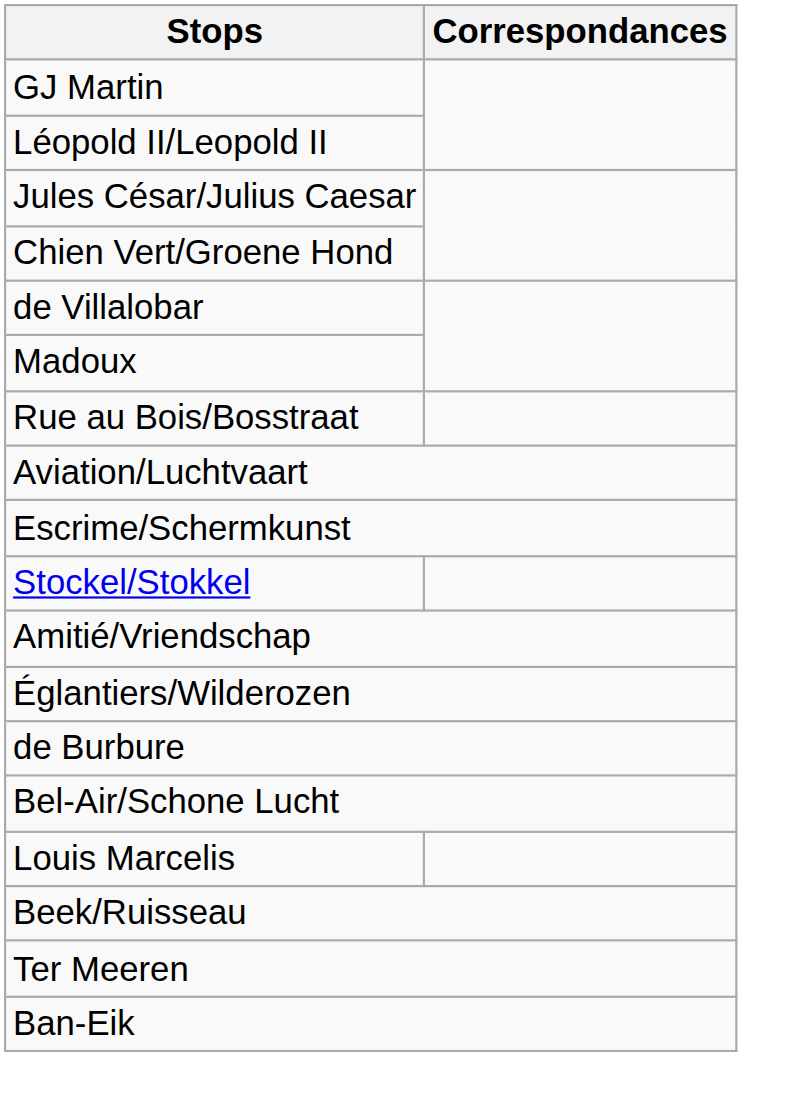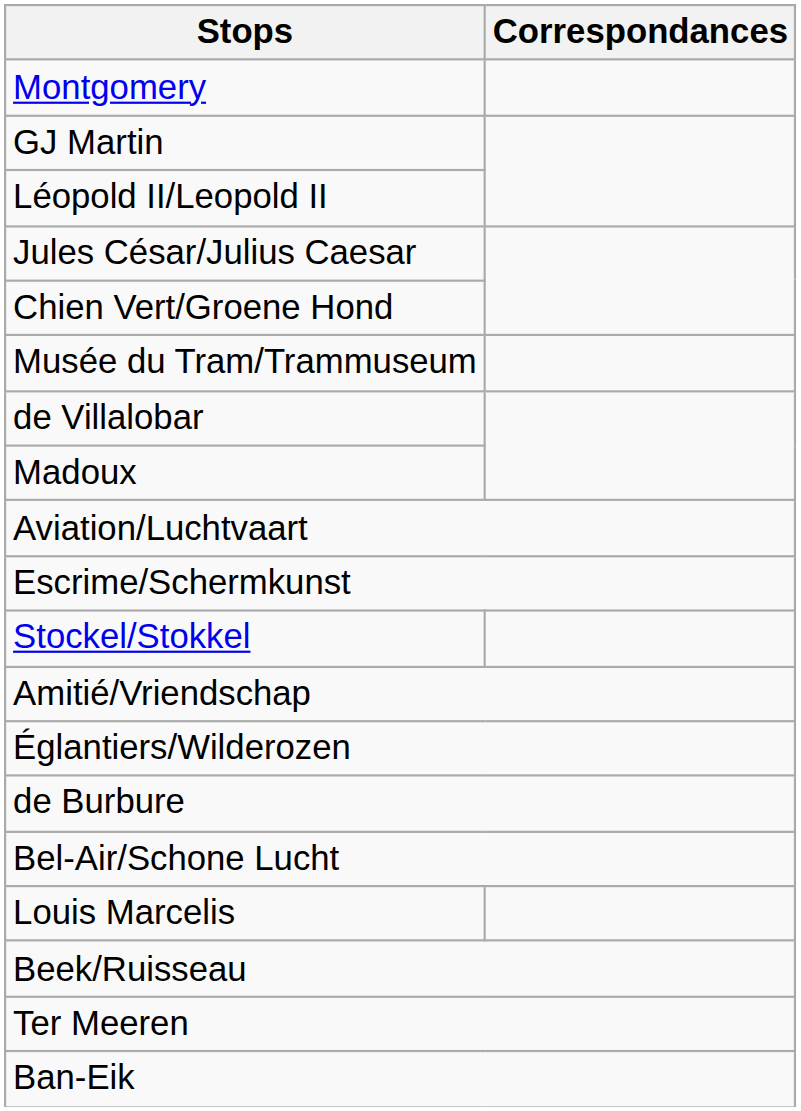+ row: Montgomery
+ row: Musée du Tram/Trammuseum
- row: Rue au Bois/Bosstraat
